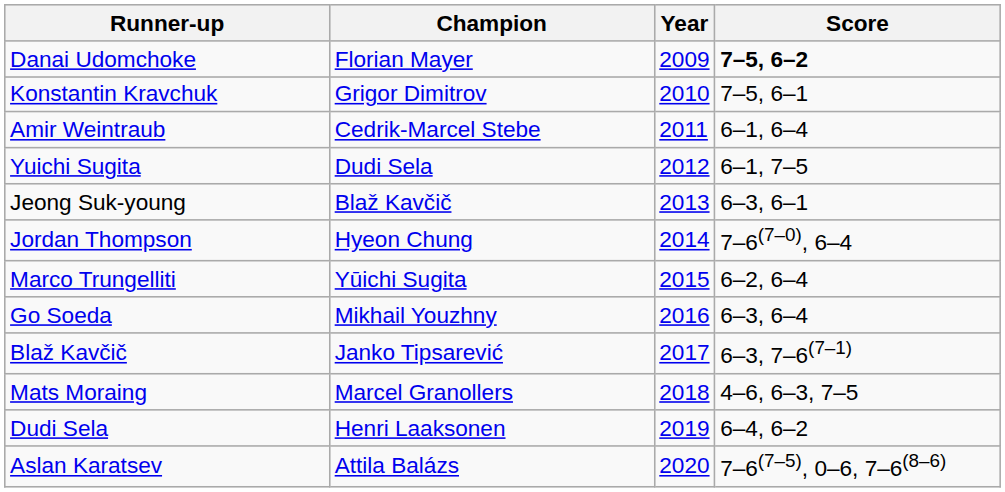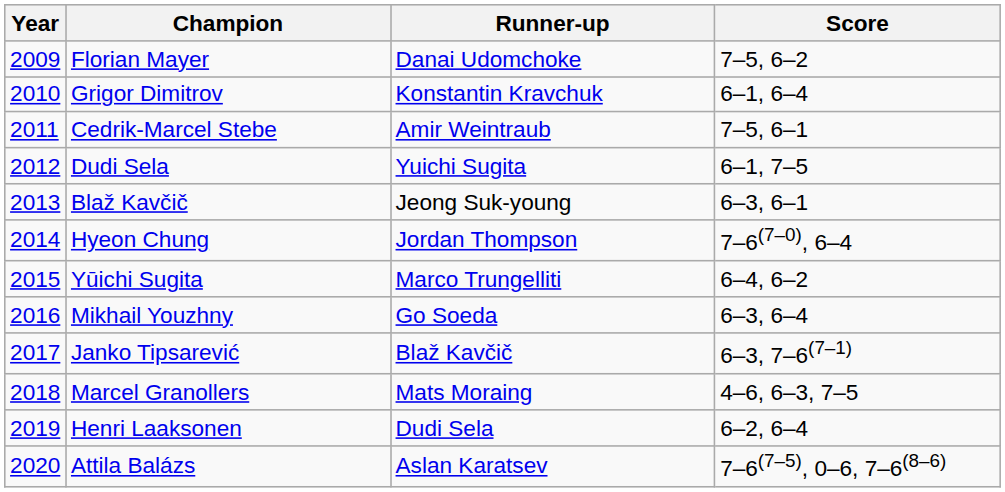columns swapped: Year <-> Runner-up
Florian Mayer | Score: bold -> normal
Grigor Dimitrov | Score: 7–5, 6–1 -> 6–1, 6–4
Cedrik-Marcel Stebe | Score: 6–1, 6–4 -> 7–5, 6–1
Yūichi Sugita | Score: 6–2, 6–4 -> 6–4, 6–2
Henri Laaksonen | Score: 6–4, 6–2 -> 6–2, 6–4
